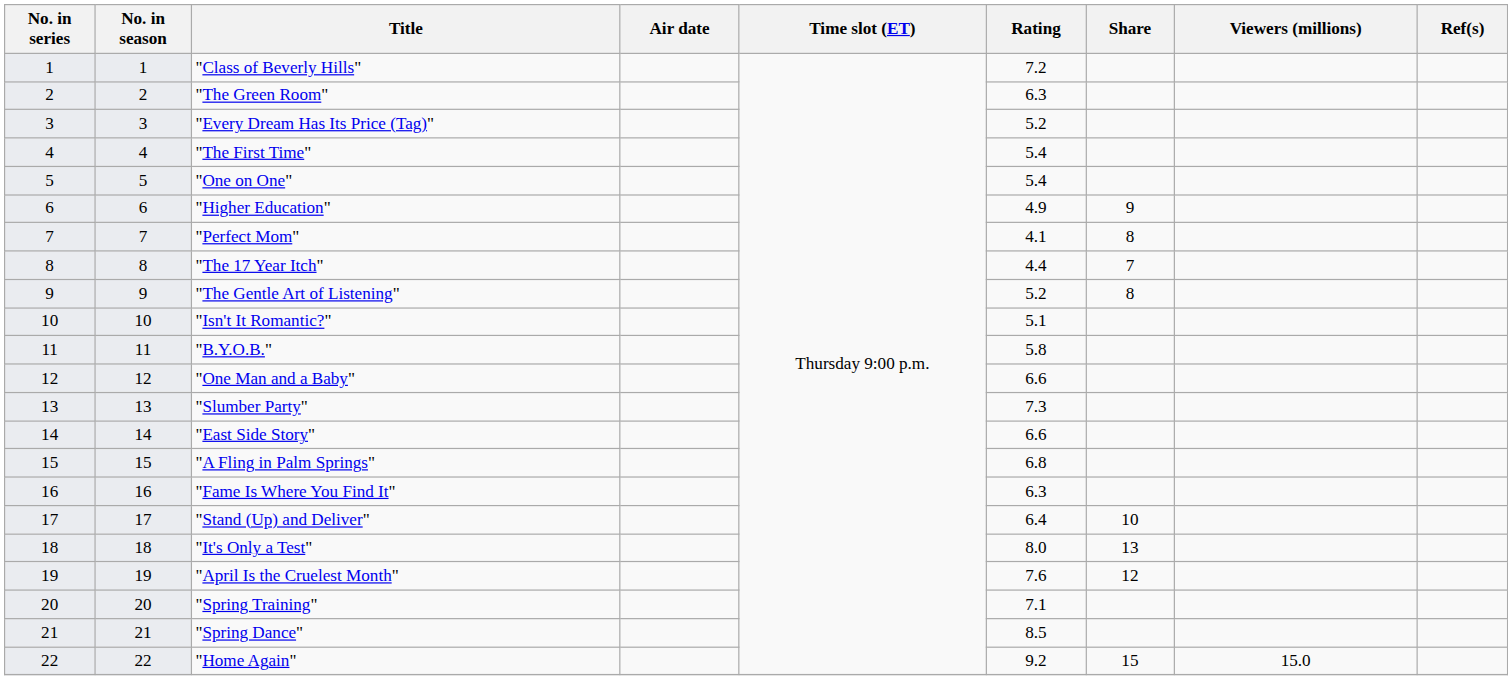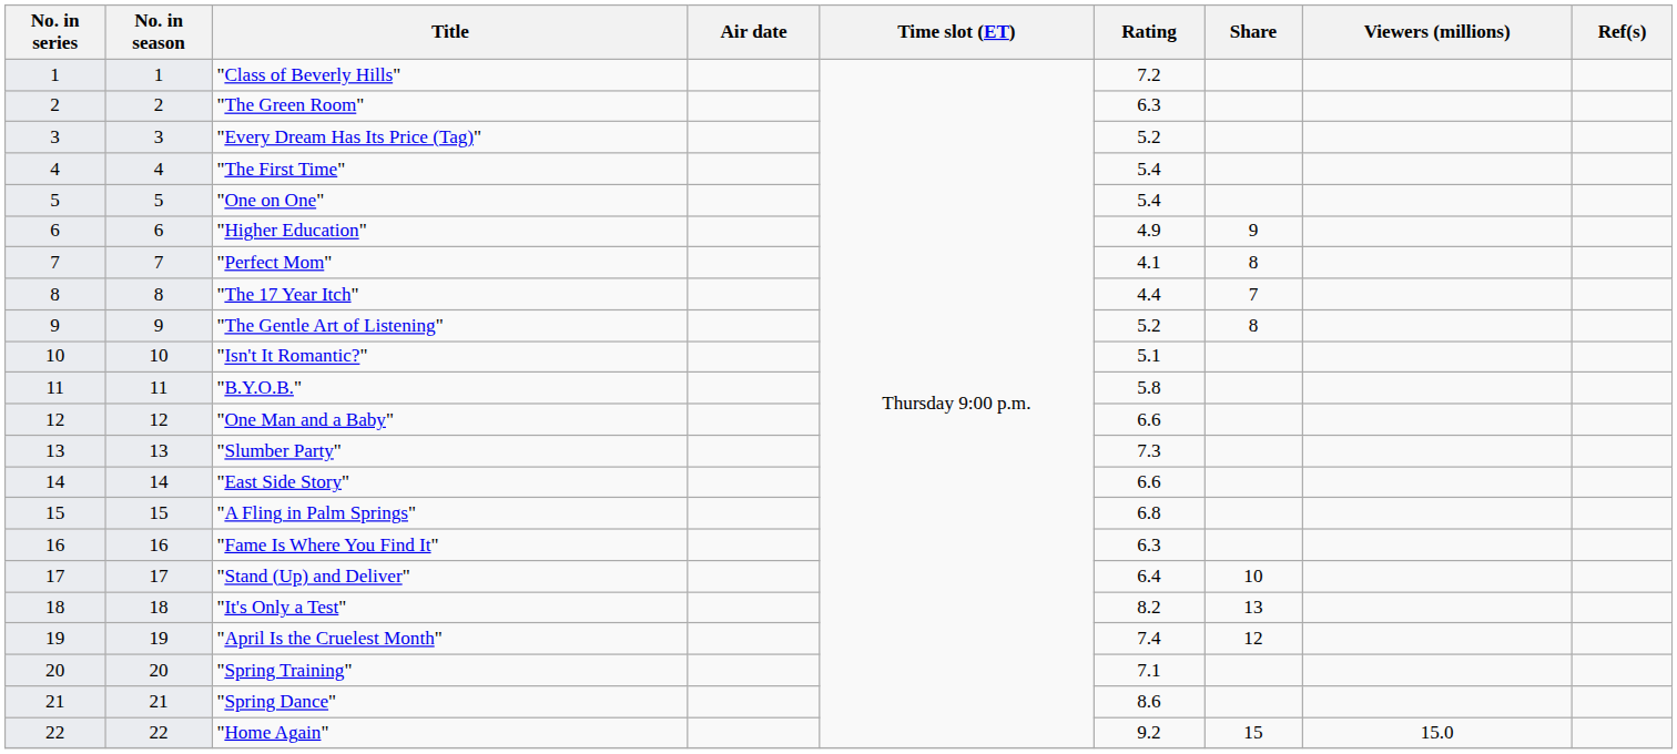"It's Only a Test" | Rating: 8.0 -> 8.2
"April Is the Cruelest Month" | Rating: 7.6 -> 7.4
"Spring Dance" | Rating: 8.5 -> 8.6
